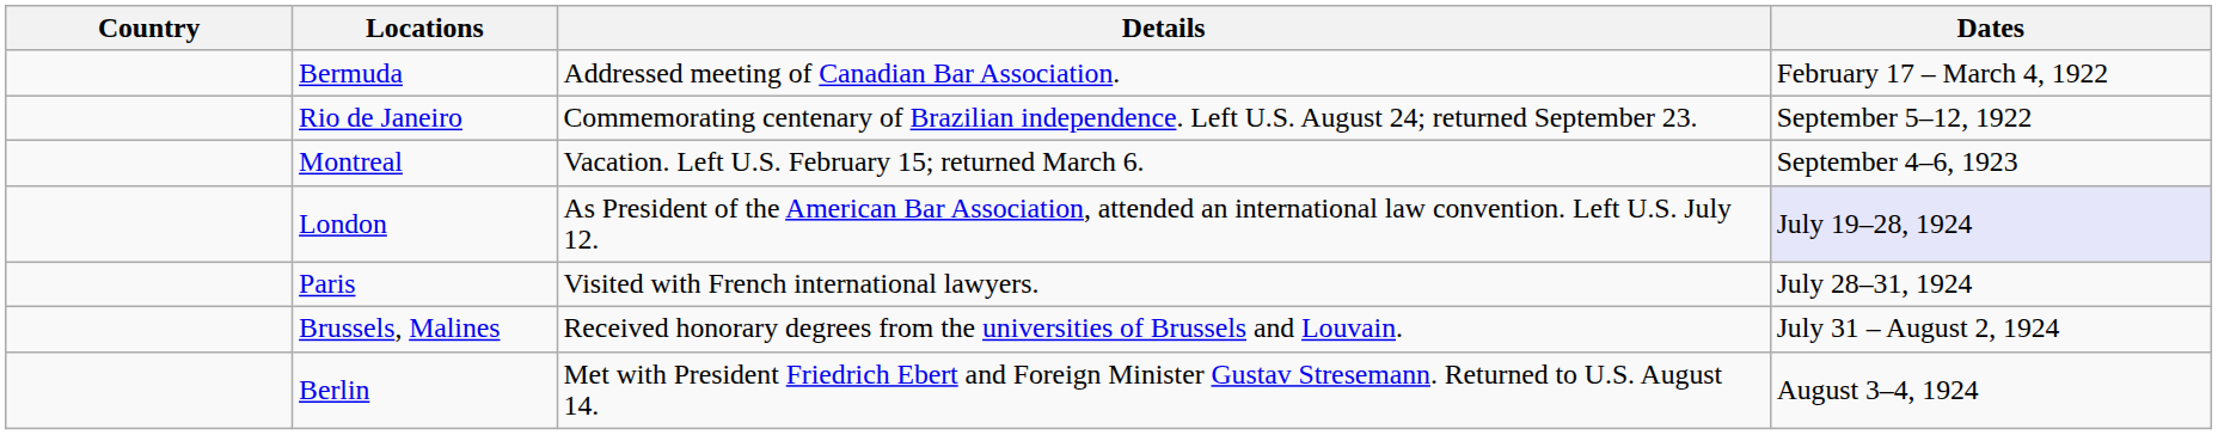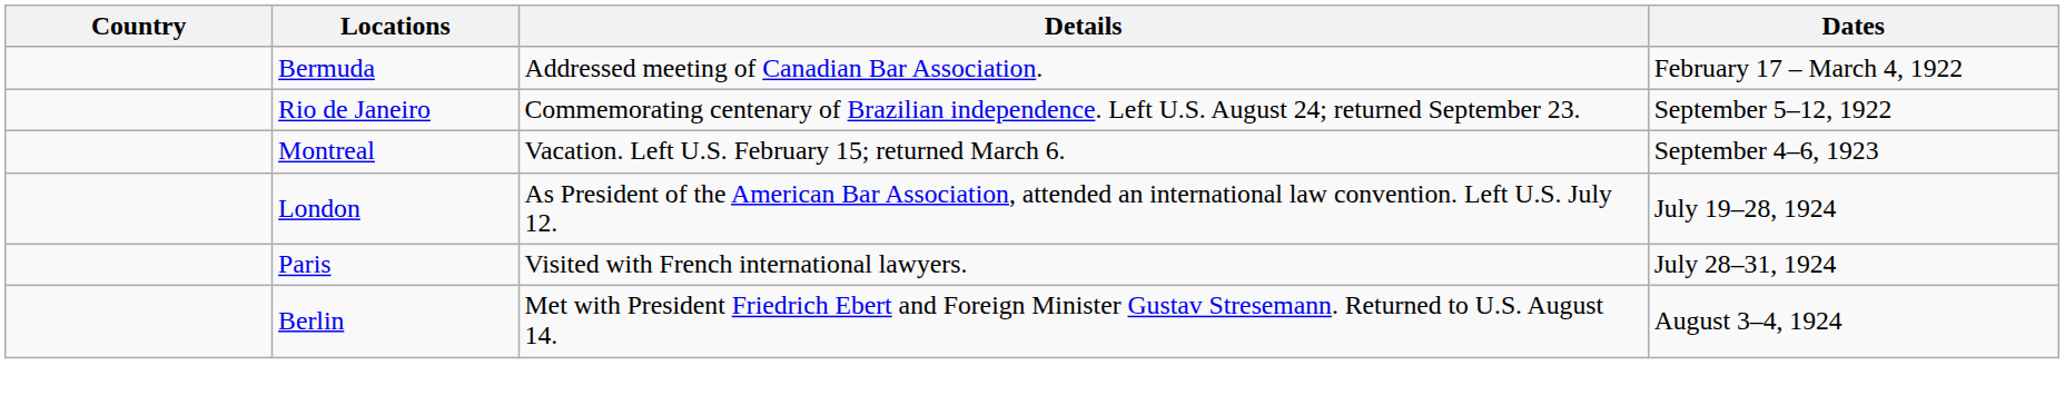London | Dates: lavender background -> no background
- row: Brussels, Malines | Received honorary degrees from the universities of Brussels and Louvain. | July 31 – August 2, 1924
